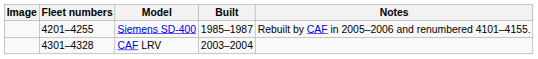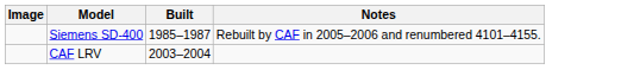- column: Fleet numbers | 4201–4255 | 4301–4328
